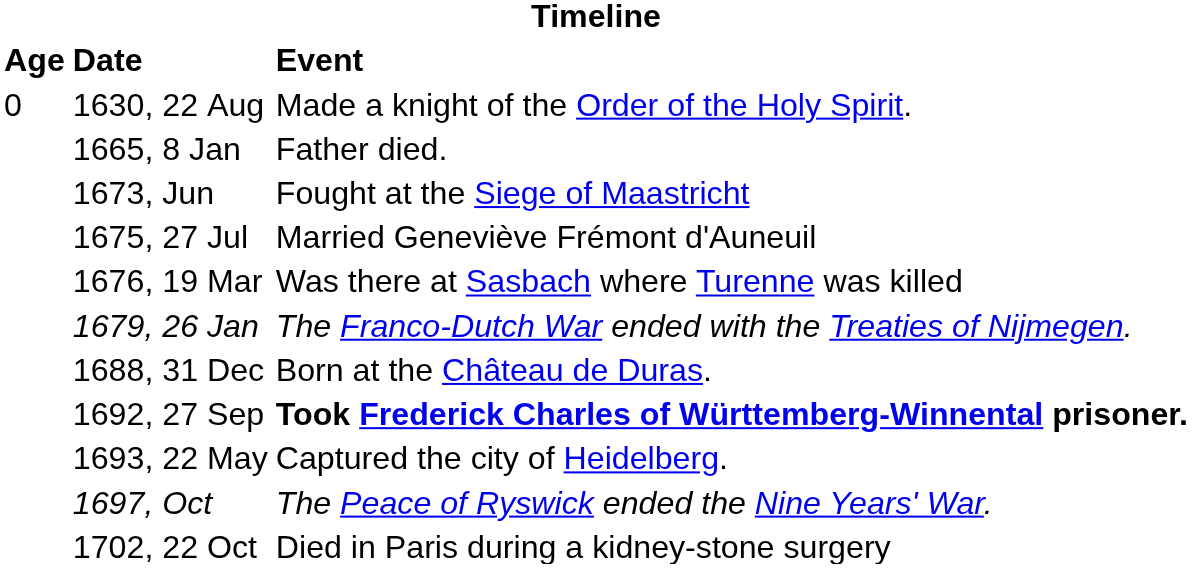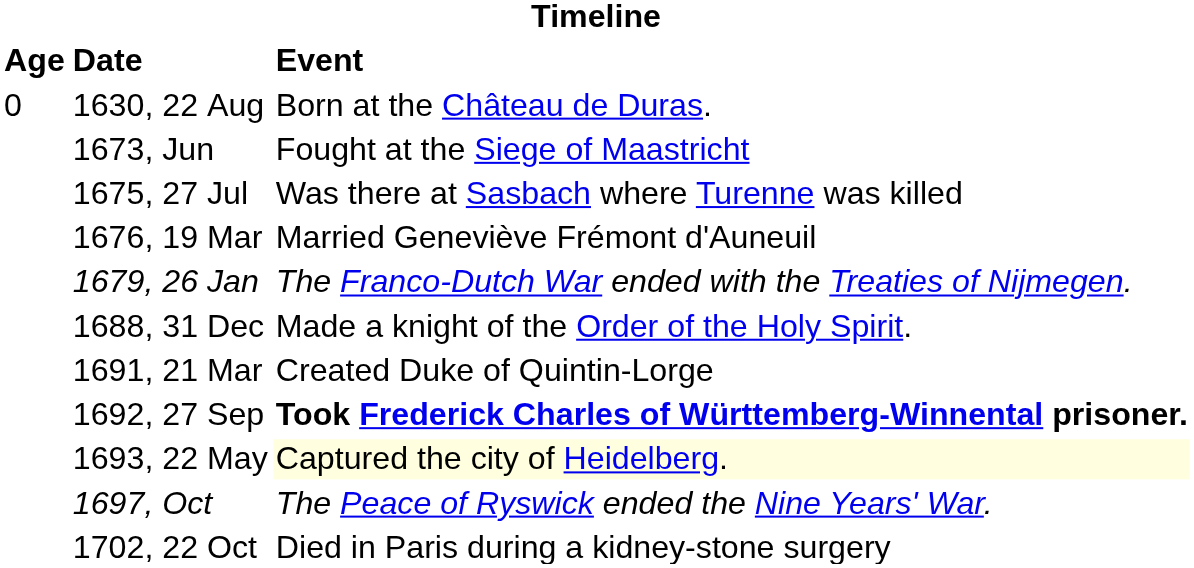1630, 22 Aug | Event: Made a knight of the Order of the Holy Spirit. -> Born at the Château de Duras.
- row: 1665, 8 Jan | Father died.
1675, 27 Jul | Event: Married Geneviève Frémont d'Auneuil -> Was there at Sasbach where Turenne was killed
1676, 19 Mar | Event: Was there at Sasbach where Turenne was killed -> Married Geneviève Frémont d'Auneuil
1688, 31 Dec | Event: Born at the Château de Duras. -> Made a knight of the Order of the Holy Spirit.
+ row: 1691, 21 Mar | Created Duke of Quintin-Lorge
1693, 22 May | Event: no background -> lightyellow background
